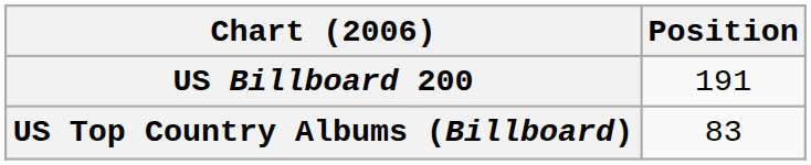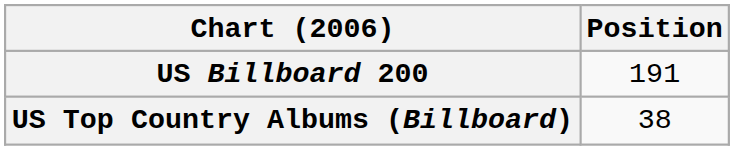US Top Country Albums (Billboard) | Position: 83 -> 38
